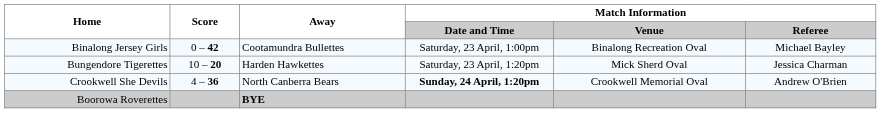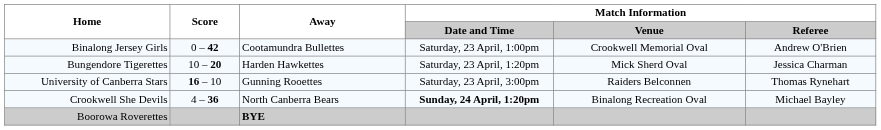Binalong Jersey Girls | Match Information / Venue: Binalong Recreation Oval -> Crookwell Memorial Oval
Binalong Jersey Girls | Match Information / Referee: Michael Bayley -> Andrew O'Brien
+ row: University of Canberra Stars | 16 – 10 | Gunning Rooettes | Saturday, 23 April, 3:00pm | Raiders Belconnen | Thomas Rynehart
Crookwell She Devils | Match Information / Venue: Crookwell Memorial Oval -> Binalong Recreation Oval
Crookwell She Devils | Match Information / Referee: Andrew O'Brien -> Michael Bayley
